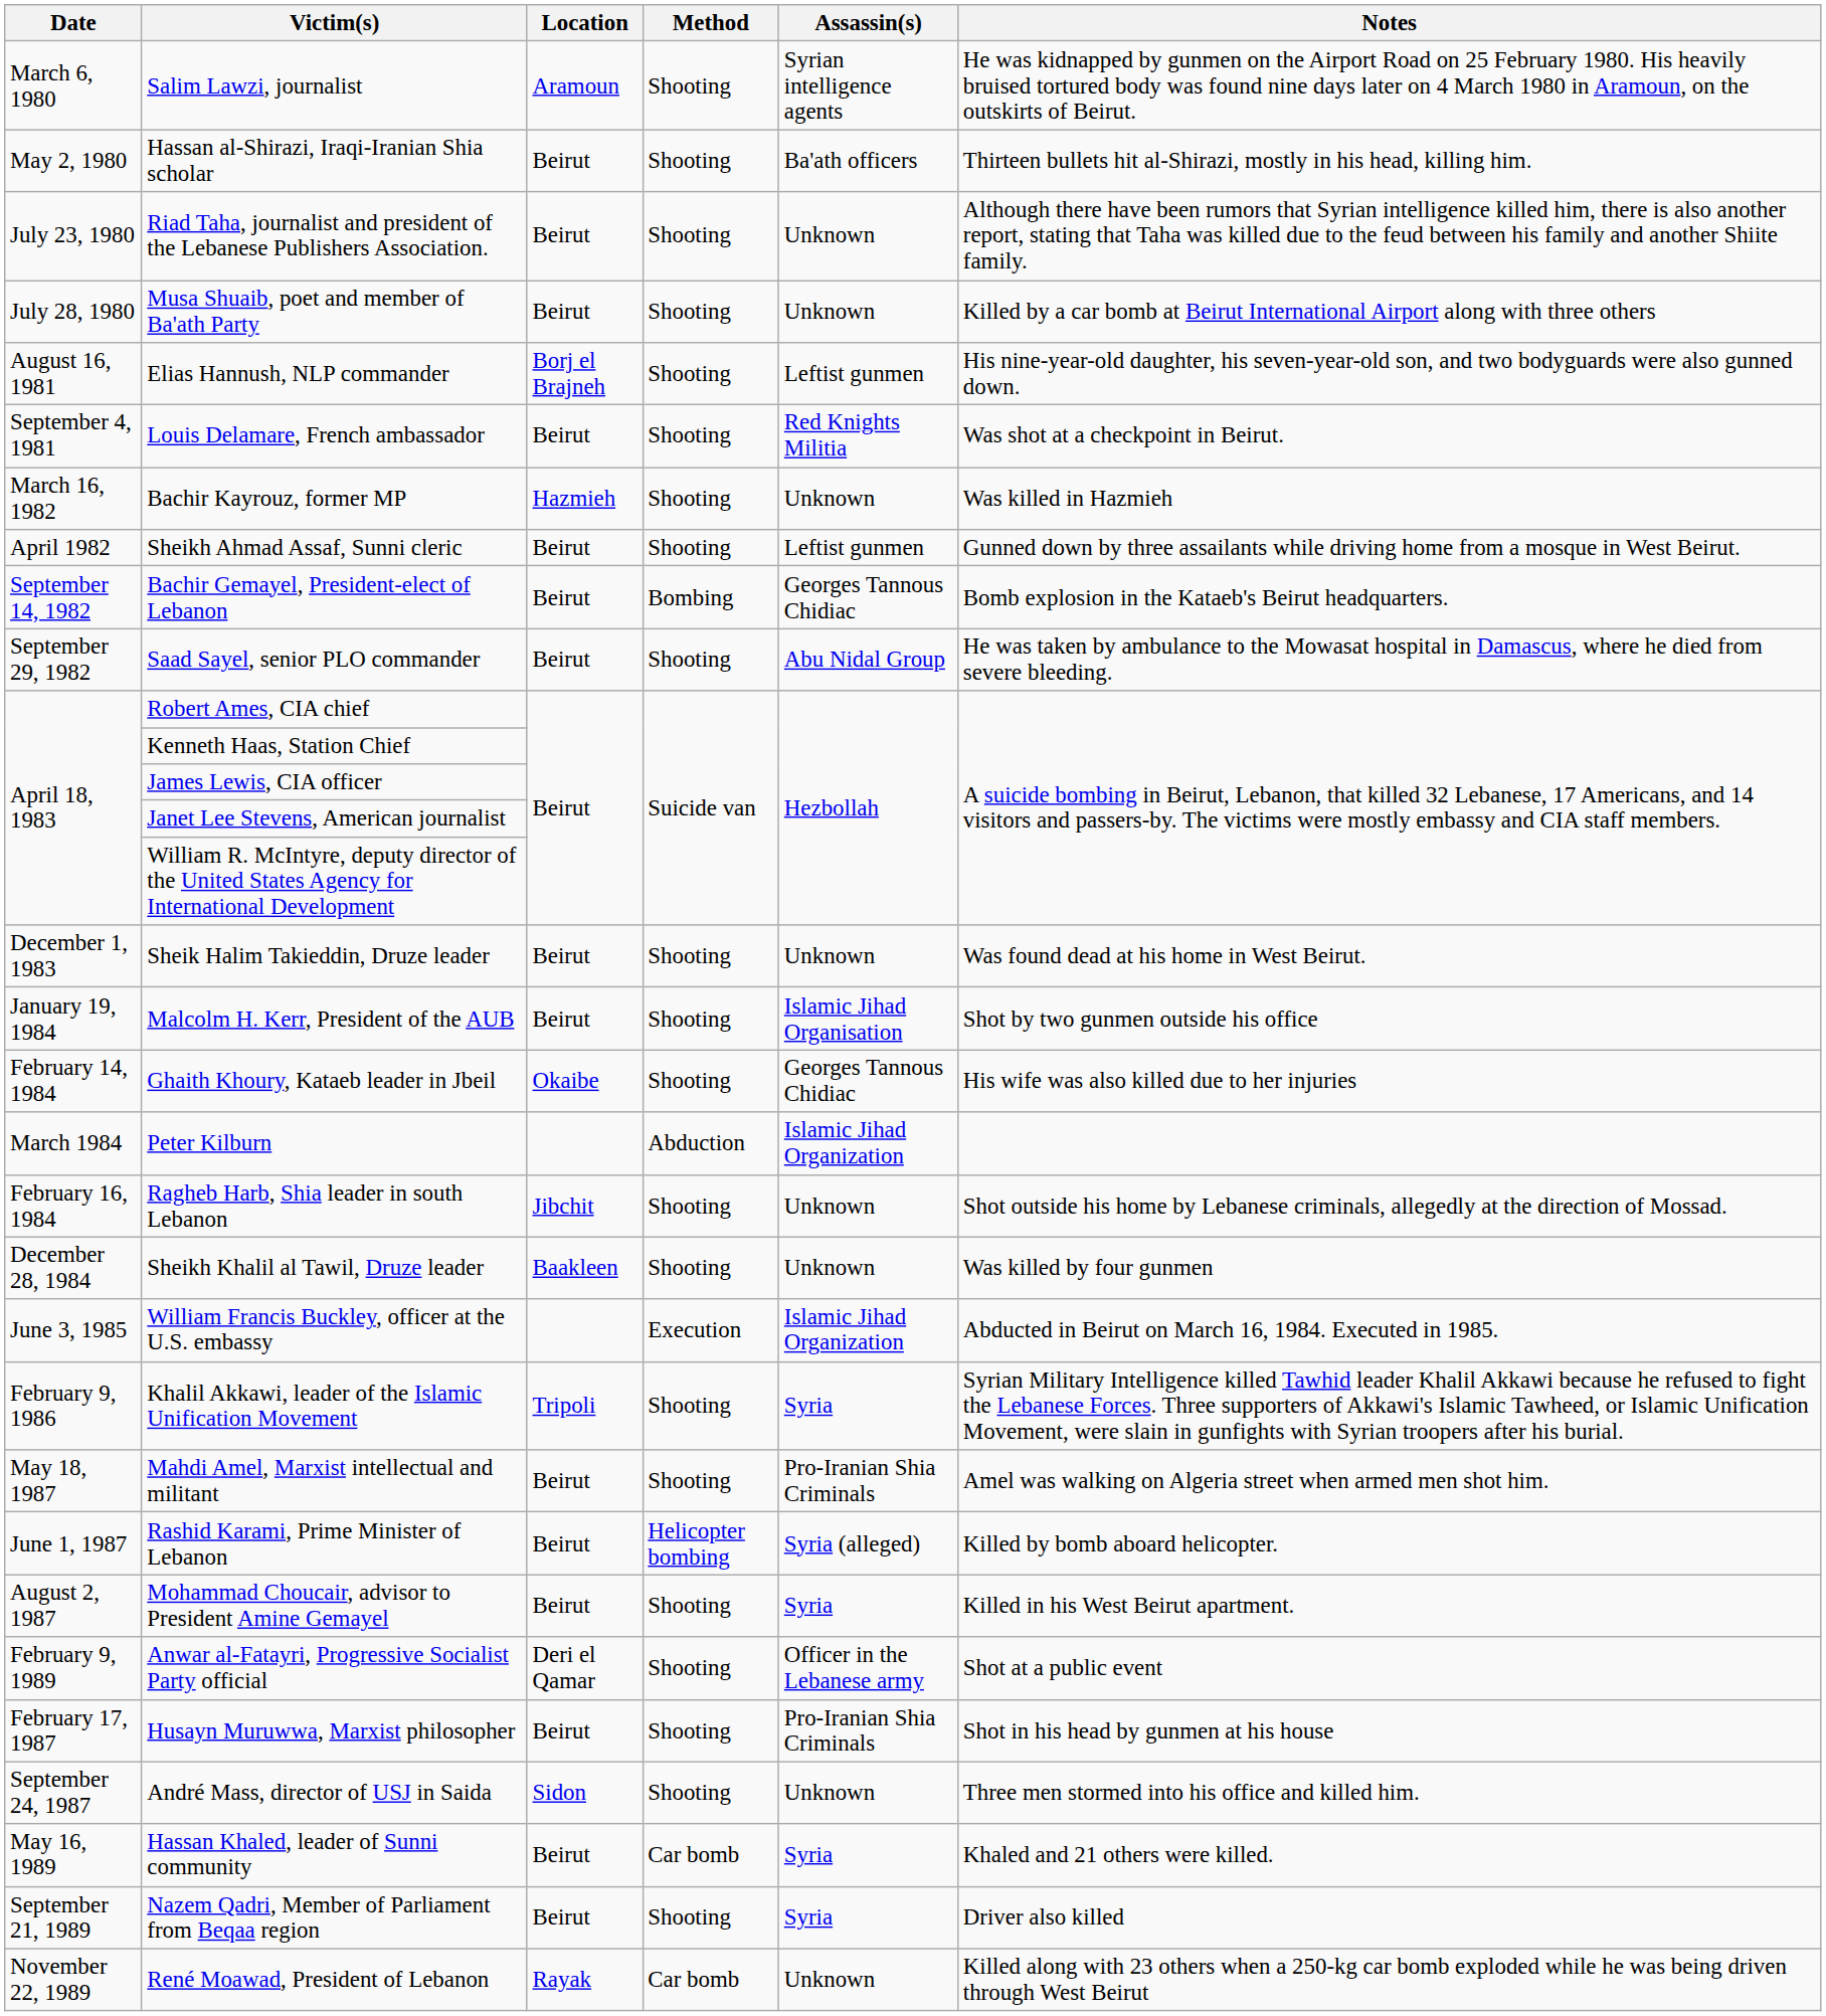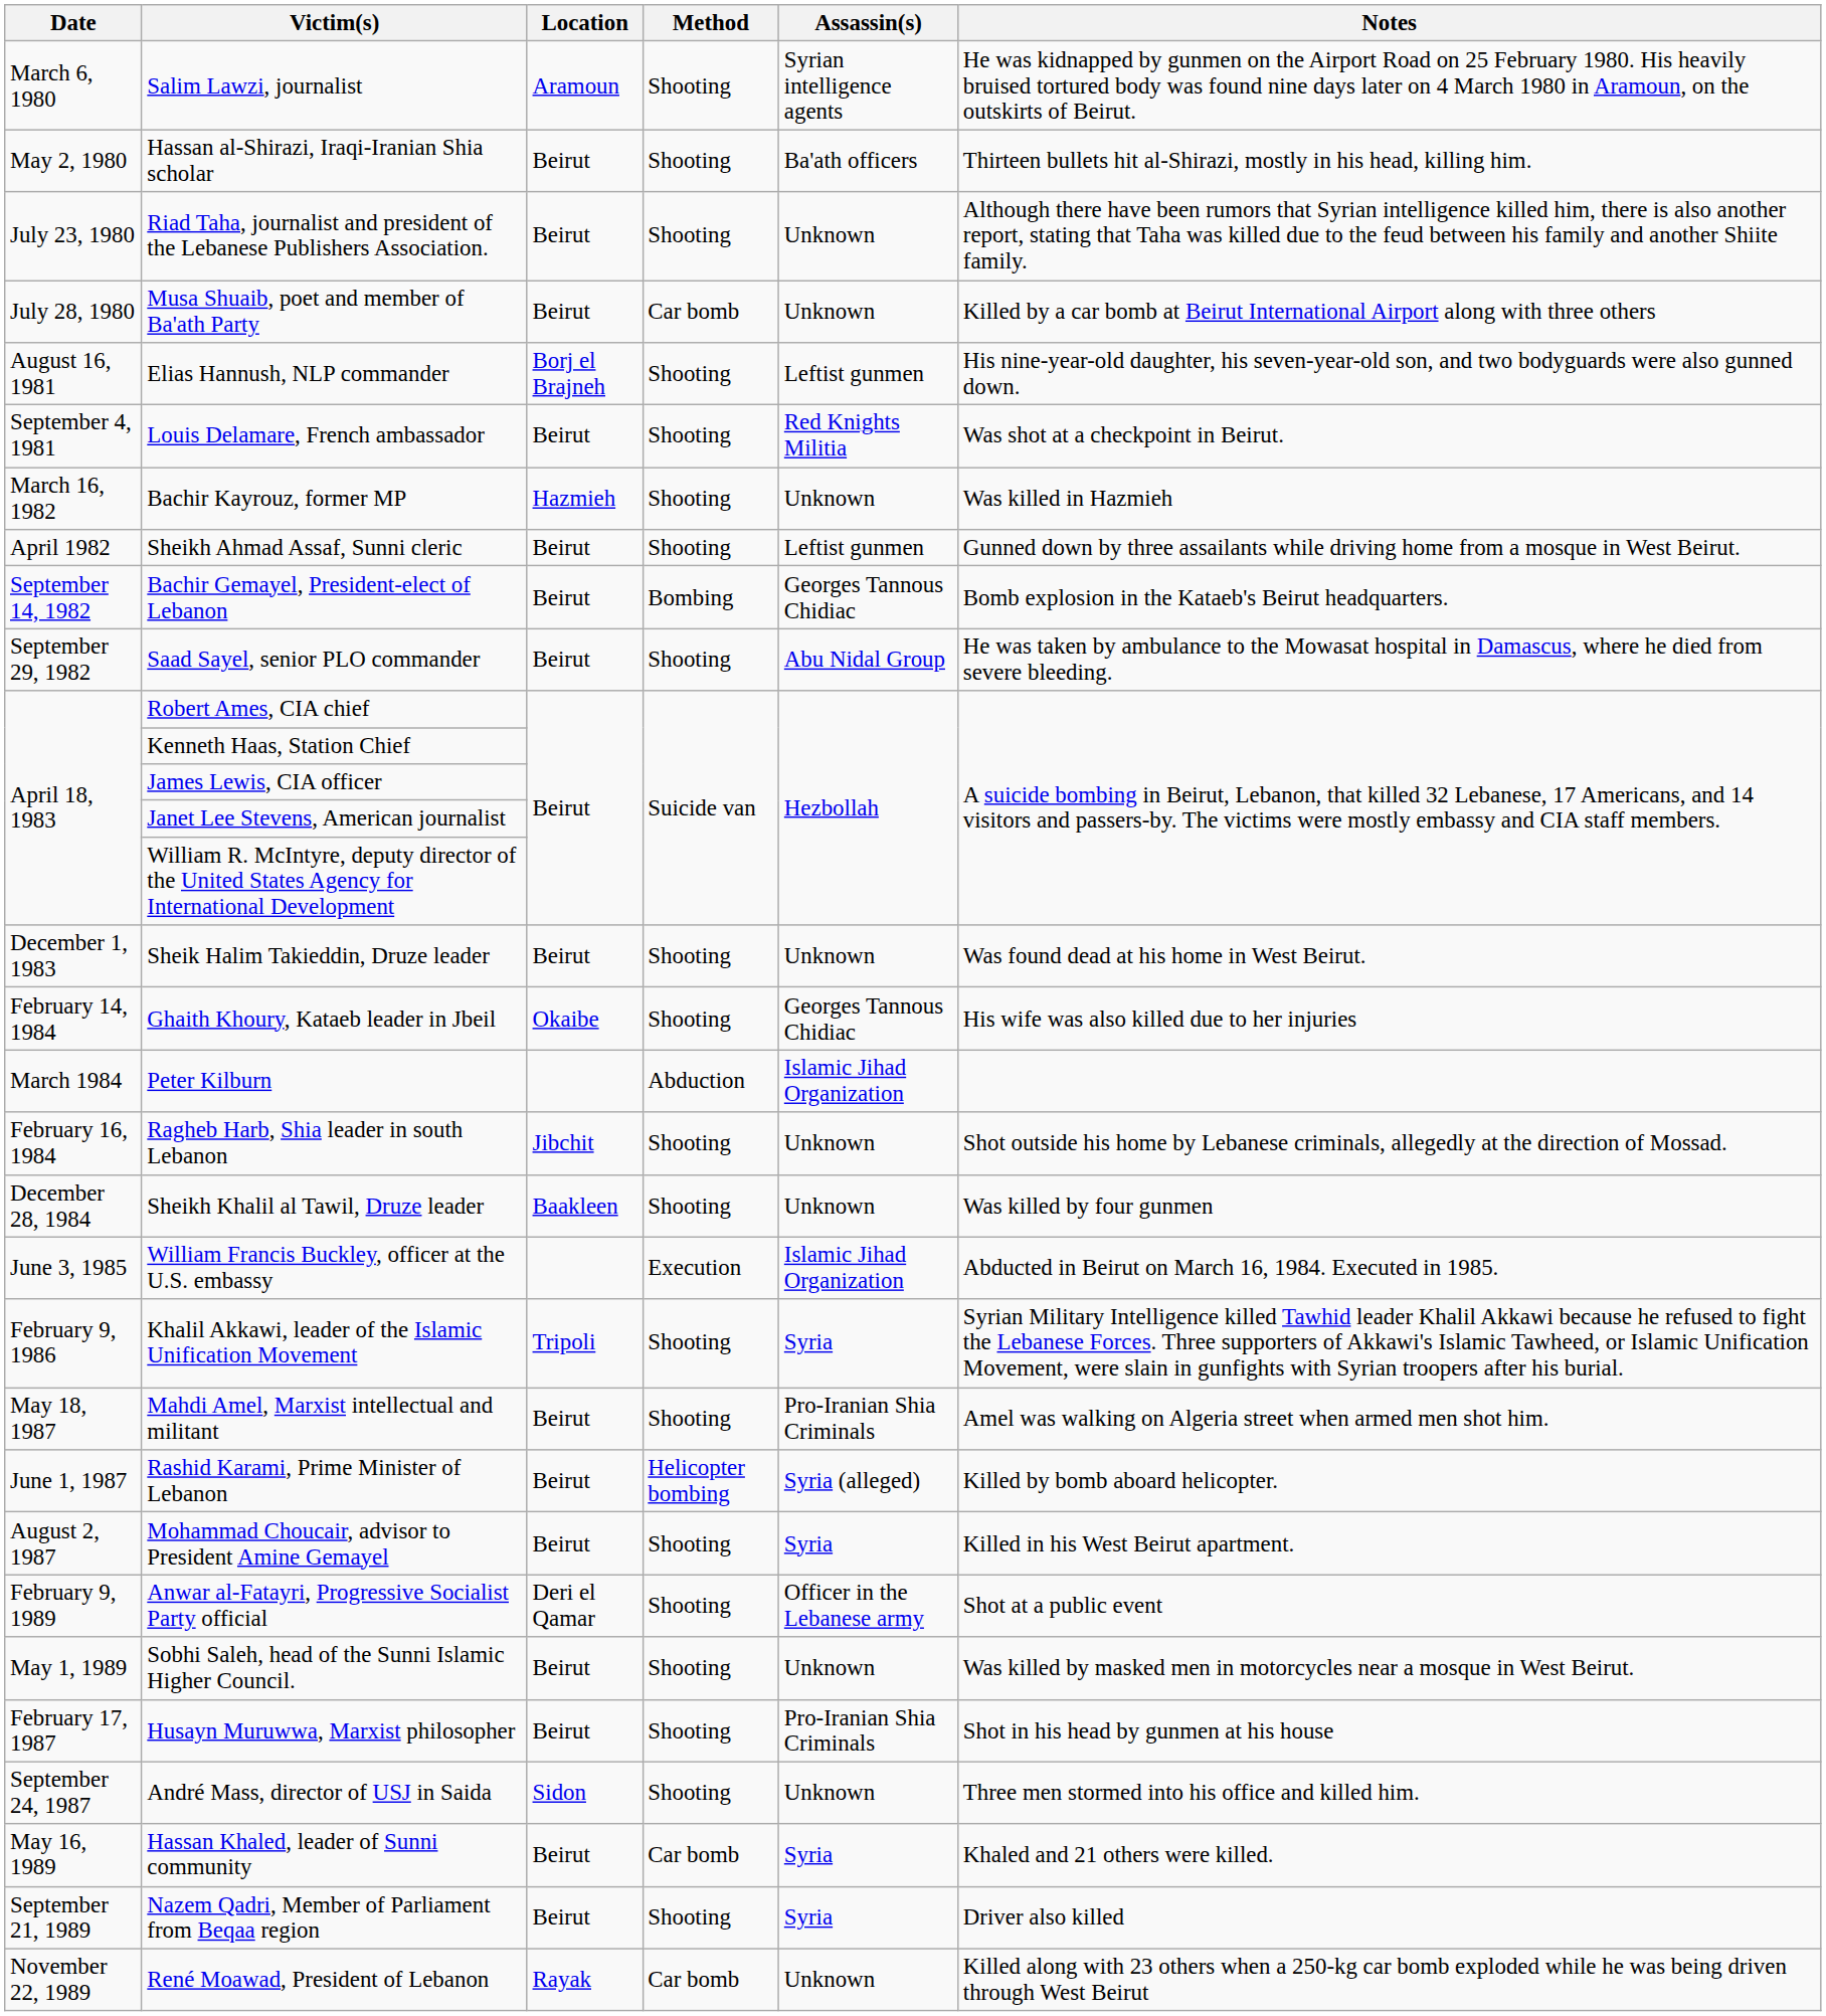Musa Shuaib, poet and member of Ba'ath Party | Method: Shooting -> Car bomb
- row: January 19, 1984 | Malcolm H. Kerr, President of the AUB | Beirut | Shooting | Islamic Jihad Organisation | Shot by two gunmen outside his office
+ row: May 1, 1989 | Sobhi Saleh, head of the Sunni Islamic Higher Council. | Beirut | Shooting | Unknown | Was killed by masked men in motorcycles near a mosque in West Beirut.
